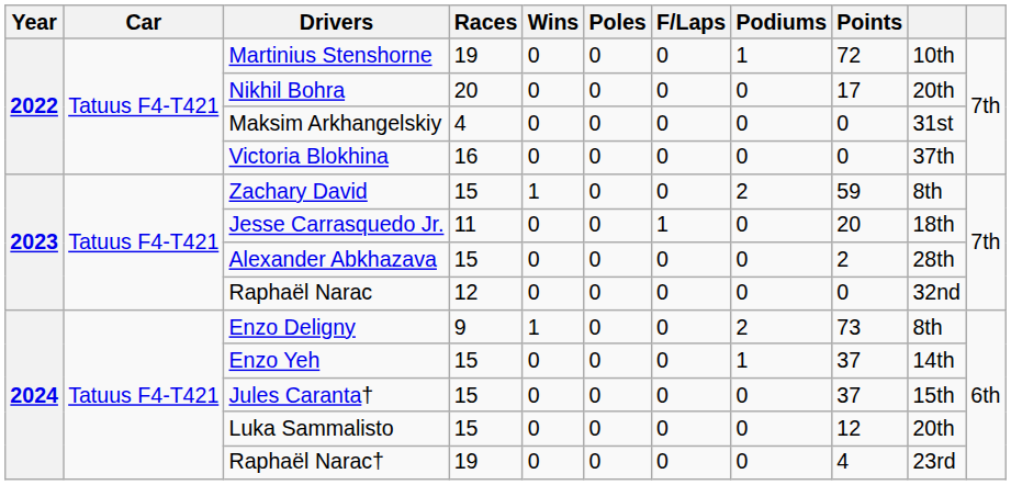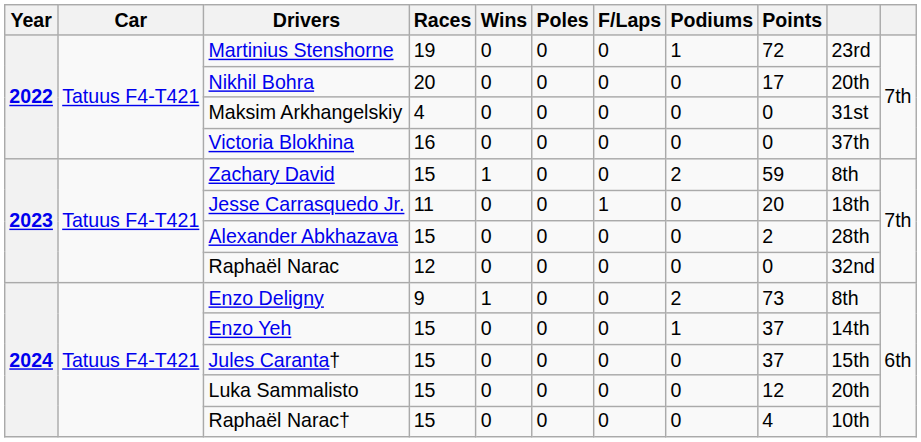Martinius Stenshorne | column 10: 10th -> 23rd
Raphaël Narac† | Races: 19 -> 15
Raphaël Narac† | column 10: 23rd -> 10th
